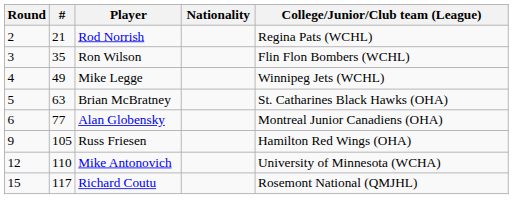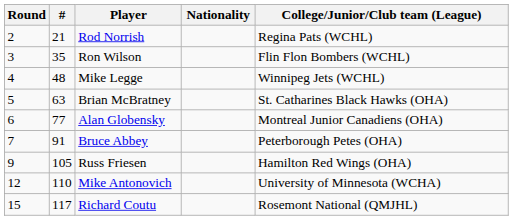Mike Legge | #: 49 -> 48
+ row: 7 | 91 | Bruce Abbey | Peterborough Petes (OHA)
